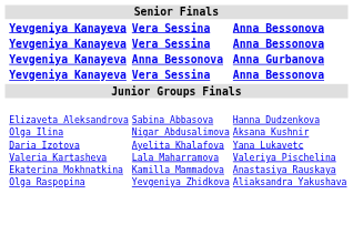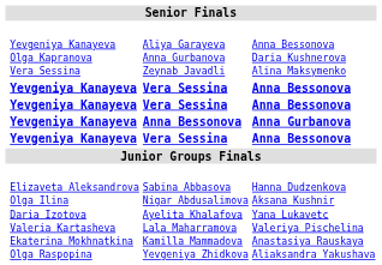+ row: Yevgeniya Kanayeva Olga Kapranova Vera Sessina | Aliya Garayeva Anna Gurbanova Zeynab Javadli | Anna Bessonova Daria Kushnerova Alina Maksymenko
